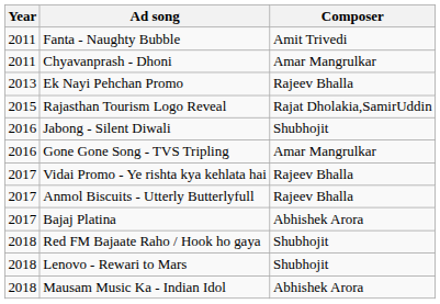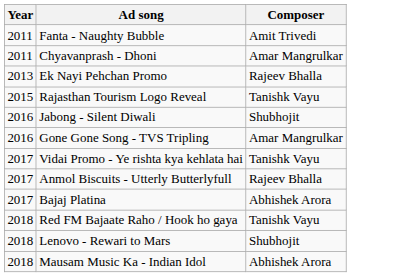Rajasthan Tourism Logo Reveal | Composer: Rajat Dholakia,SamirUddin -> Tanishk Vayu
Vidai Promo - Ye rishta kya kehlata hai | Composer: Rajeev Bhalla -> Tanishk Vayu
Red FM Bajaate Raho / Hook ho gaya | Composer: Shubhojit -> Tanishk Vayu
